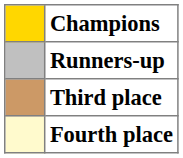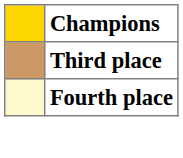- row: Runners-up
